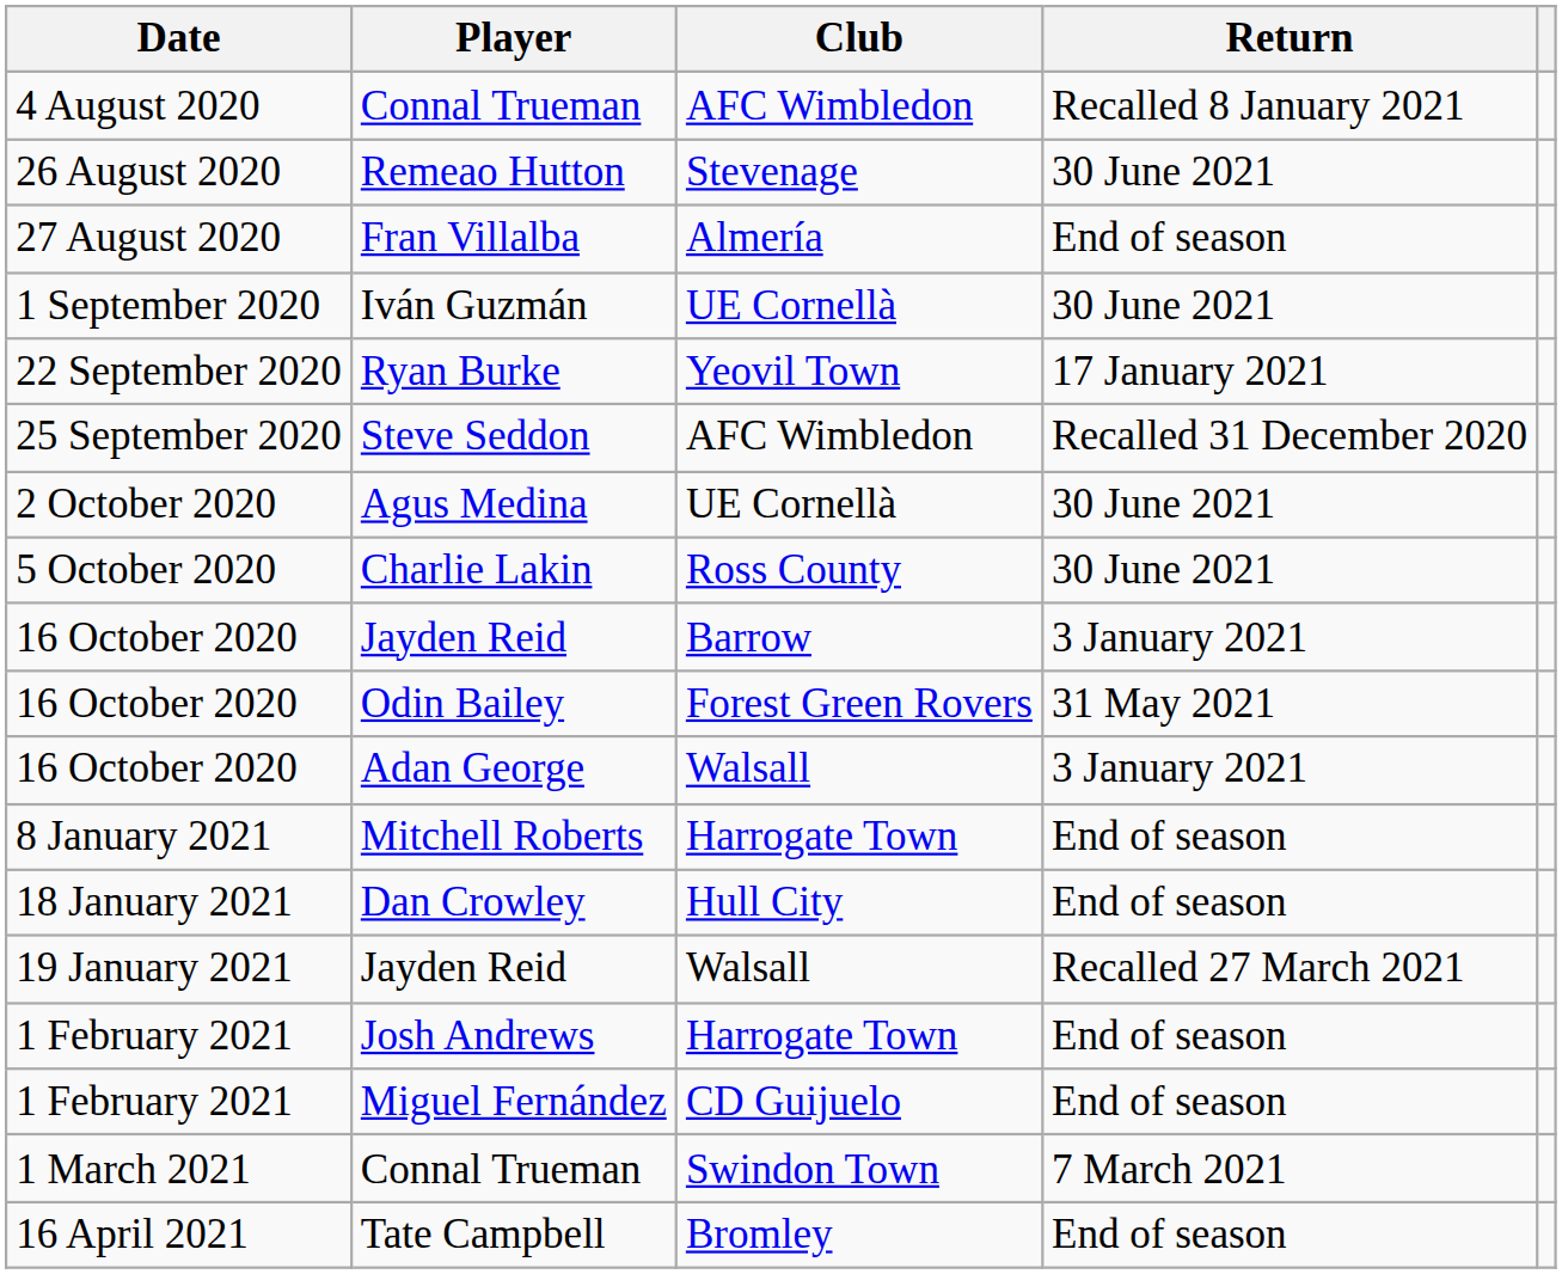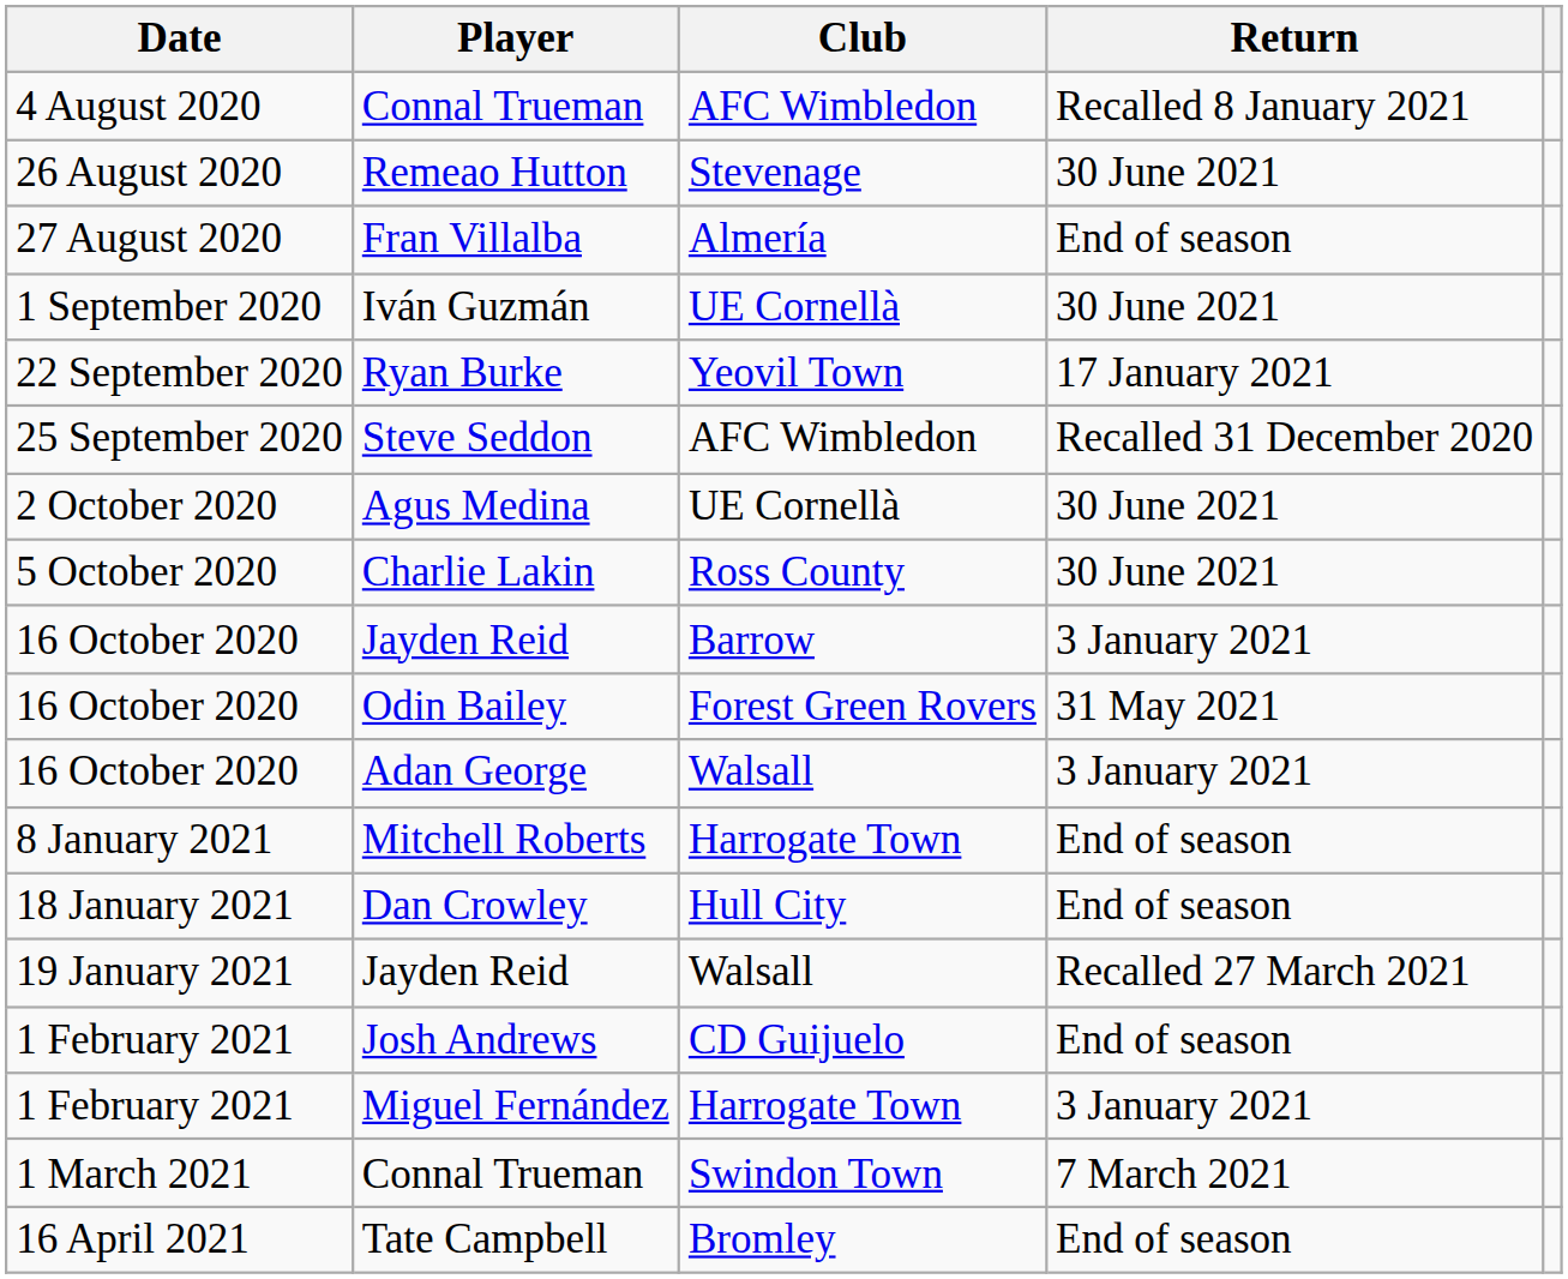Josh Andrews | Club: Harrogate Town -> CD Guijuelo
Miguel Fernández | Club: CD Guijuelo -> Harrogate Town
Miguel Fernández | Return: End of season -> 3 January 2021
